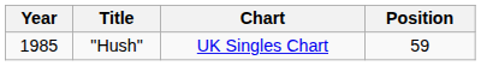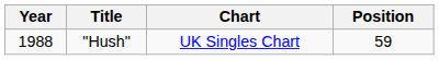"Hush" | Year: 1985 -> 1988
